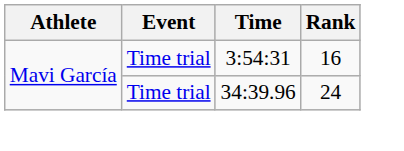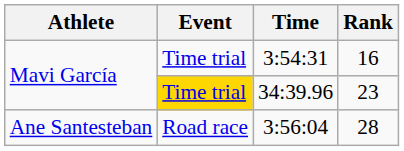34:39.96 | Event: no background -> gold background
34:39.96 | Rank: 24 -> 23
+ row: Ane Santesteban | Road race | 3:56:04 | 28
